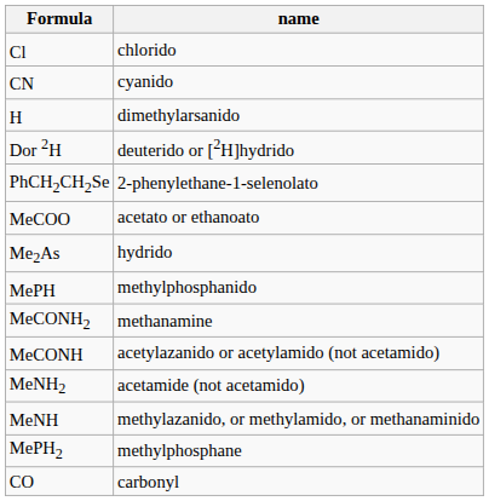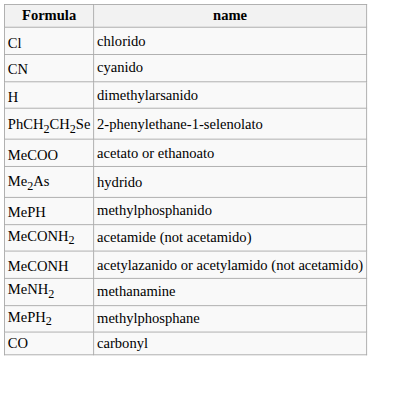- row: Dor 2H | deuterido or [2H]hydrido
MeCONH2 | name: methanamine -> acetamide (not acetamido)
MeNH2 | name: acetamide (not acetamido) -> methanamine
- row: MeNH | methylazanido, or methylamido, or methanaminido
